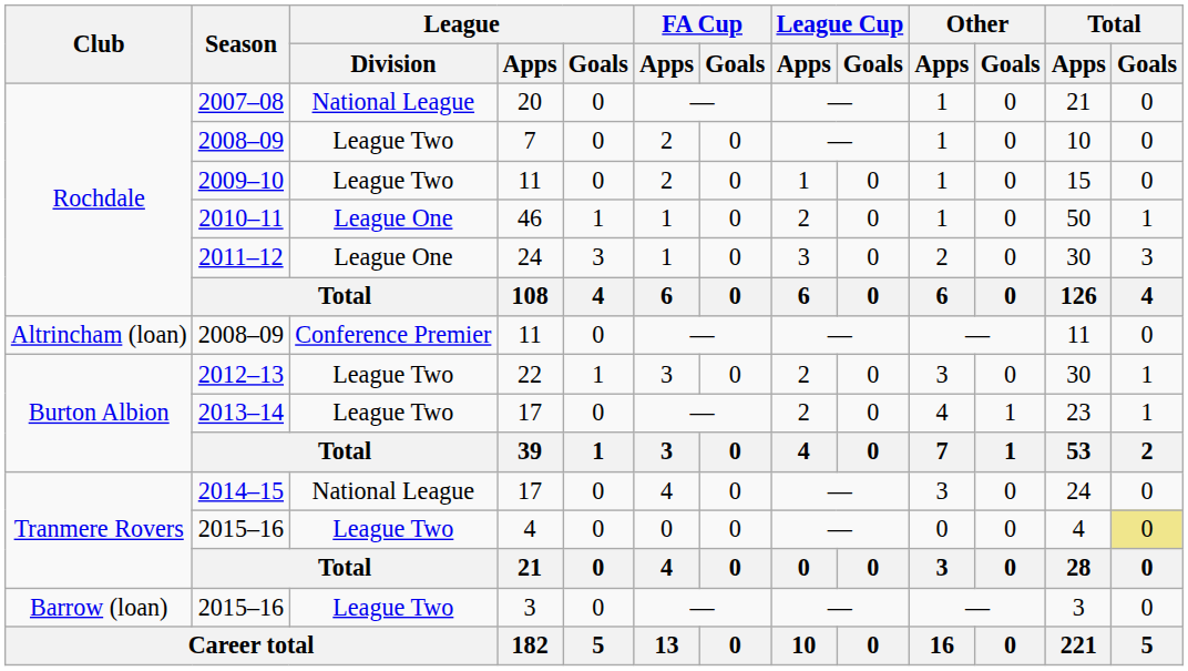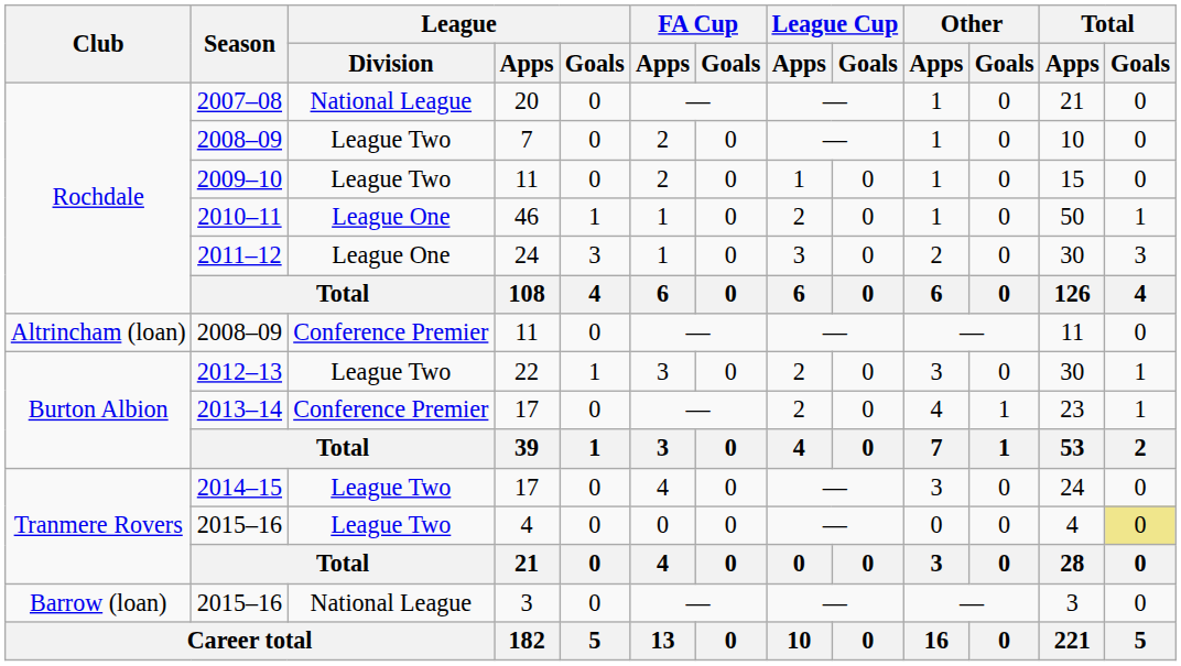2013–14 | League / Division: League Two -> Conference Premier
2014–15 | League / Division: National League -> League Two
2015–16 / 3 | League / Division: League Two -> National League
